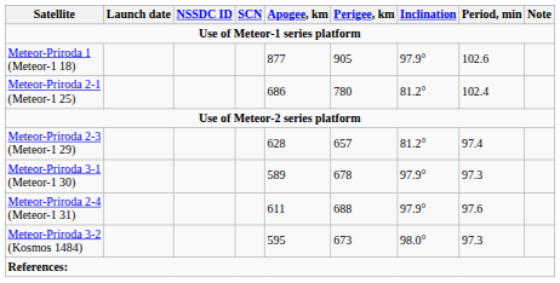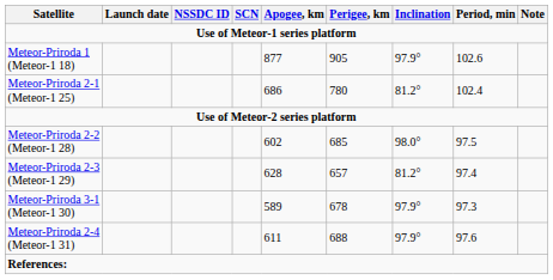+ row: Meteor-Priroda 2-2 (Meteor-1 28) | 602 | 685 | 98.0° | 97.5
- row: Meteor-Priroda 3-2 (Kosmos 1484) | 595 | 673 | 98.0° | 97.3
